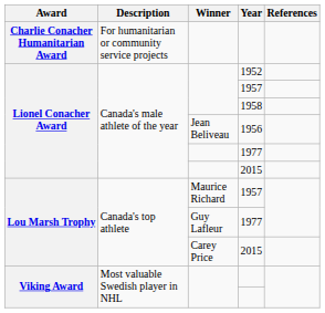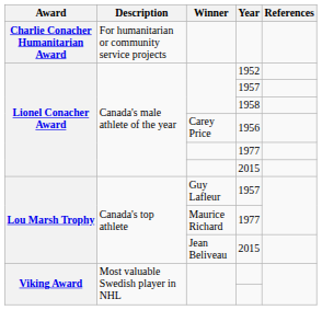1956 | Winner: Jean Beliveau -> Carey Price
Lou Marsh Trophy / 1957 | Winner: Maurice Richard -> Guy Lafleur
Lou Marsh Trophy / 1977 | Winner: Guy Lafleur -> Maurice Richard
Lou Marsh Trophy / 2015 | Winner: Carey Price -> Jean Beliveau
